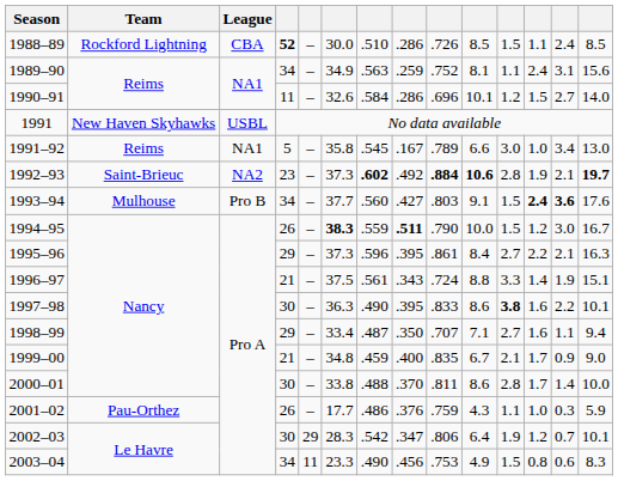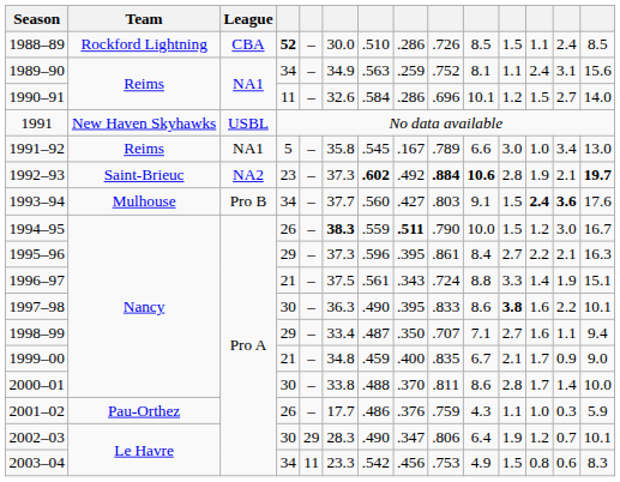2002–03 | column 7: .542 -> .490
2003–04 | column 7: .490 -> .542
